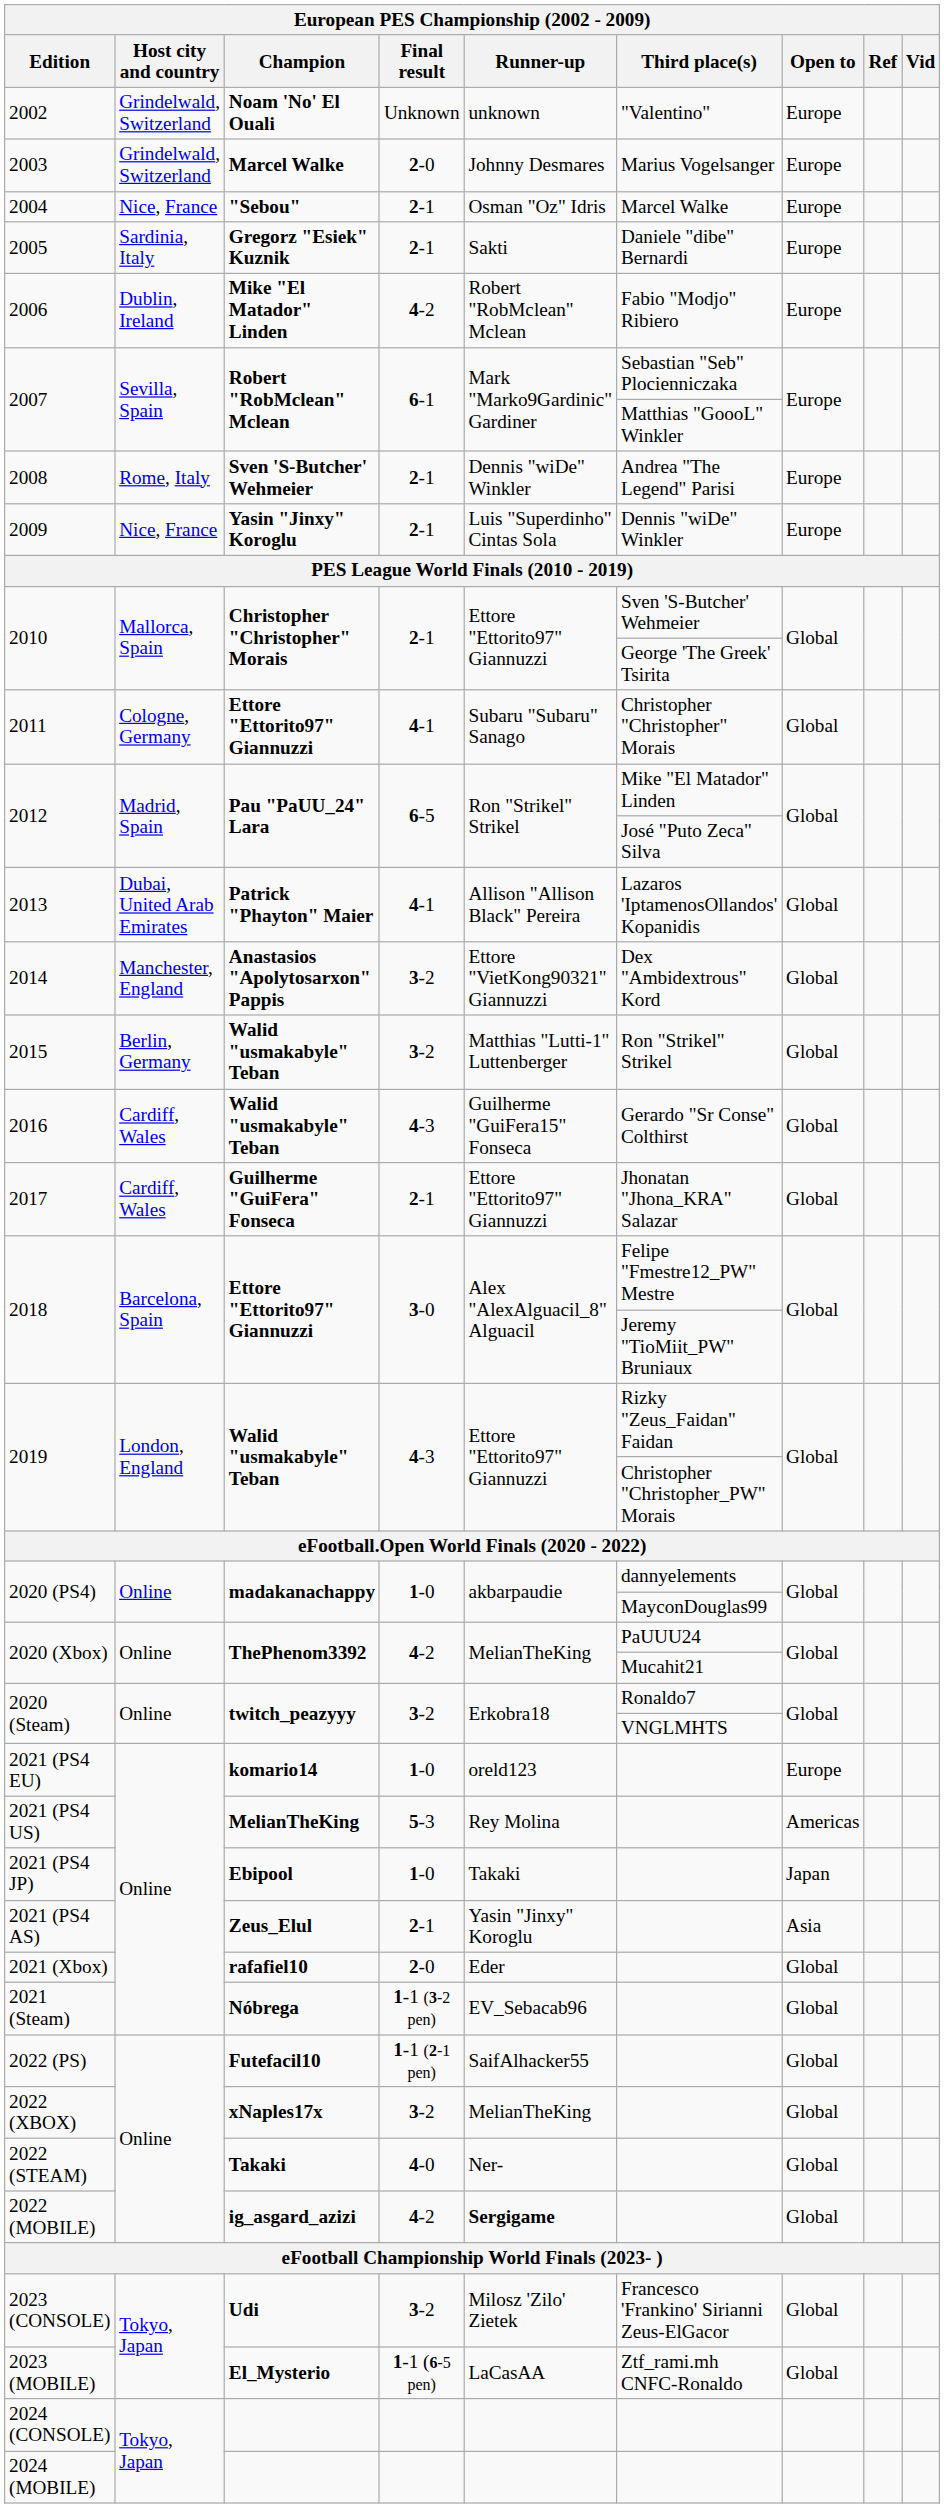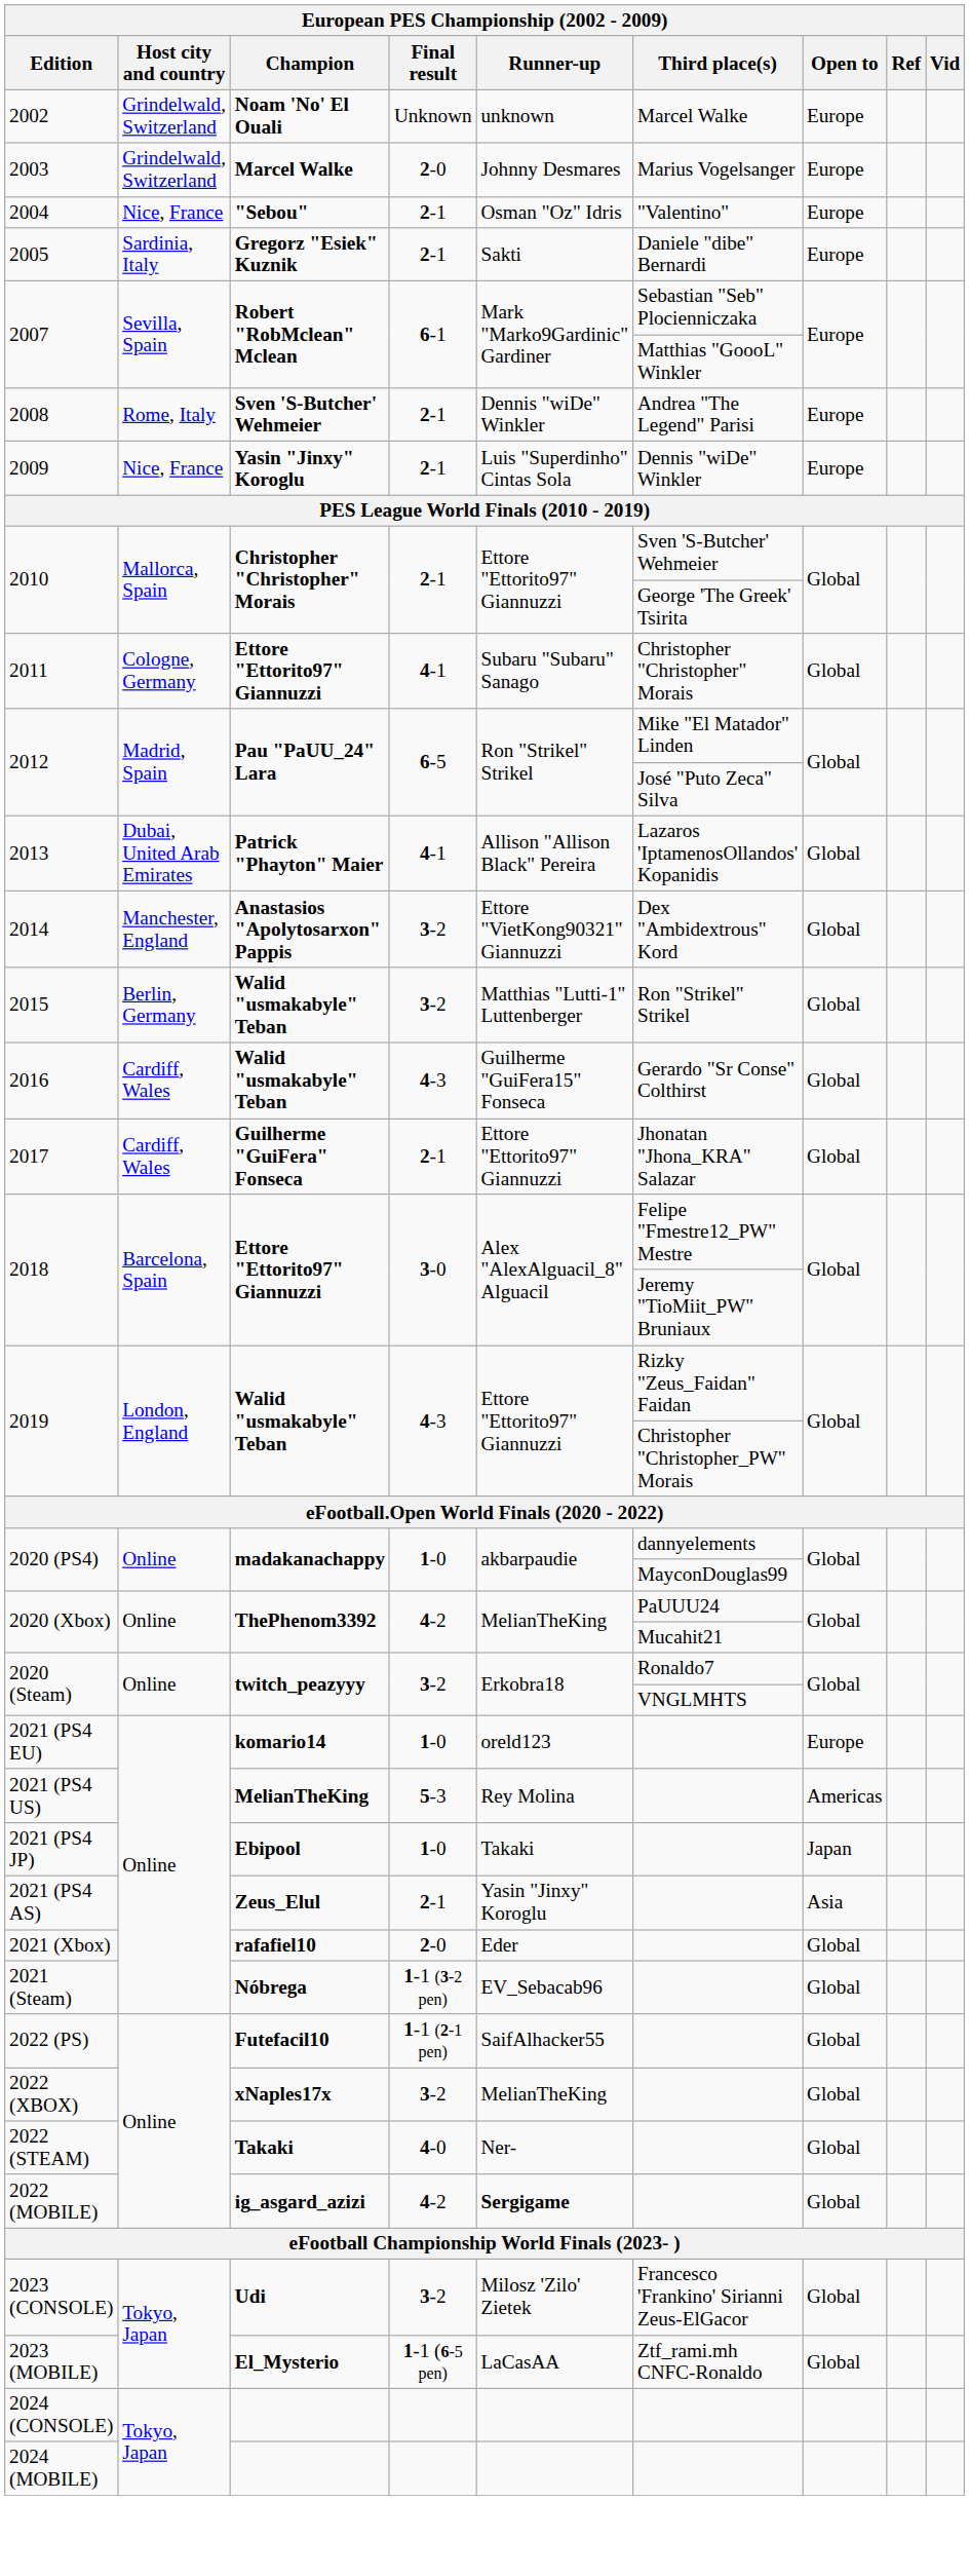2002 | Third place(s): "Valentino" -> Marcel Walke
2004 | Third place(s): Marcel Walke -> "Valentino"
- row: 2006 | Dublin, Ireland | Mike "El Matador" Linden | 4-2 | Robert "RobMclean" Mclean | Fabio "Modjo" Ribiero | Europe
